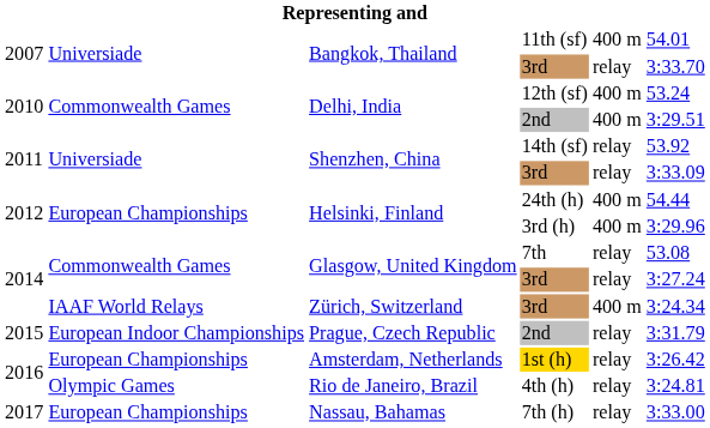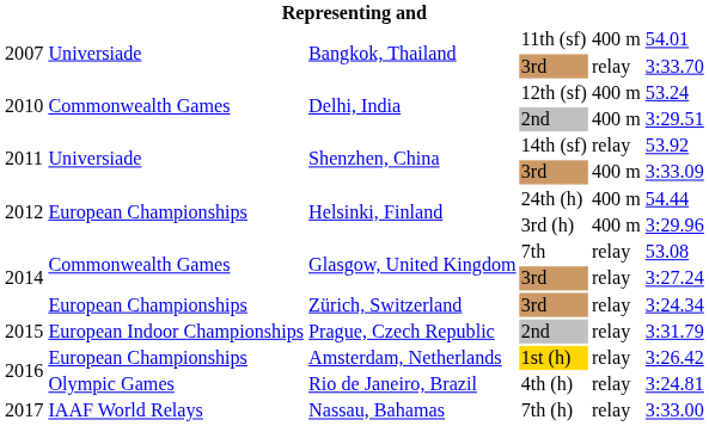Shenzhen, China / 3rd | column 5: relay -> 400 m
Zürich, Switzerland / 3rd | column 2: IAAF World Relays -> European Championships
Zürich, Switzerland / 3rd | column 5: 400 m -> relay
7th (h) | column 2: European Championships -> IAAF World Relays
